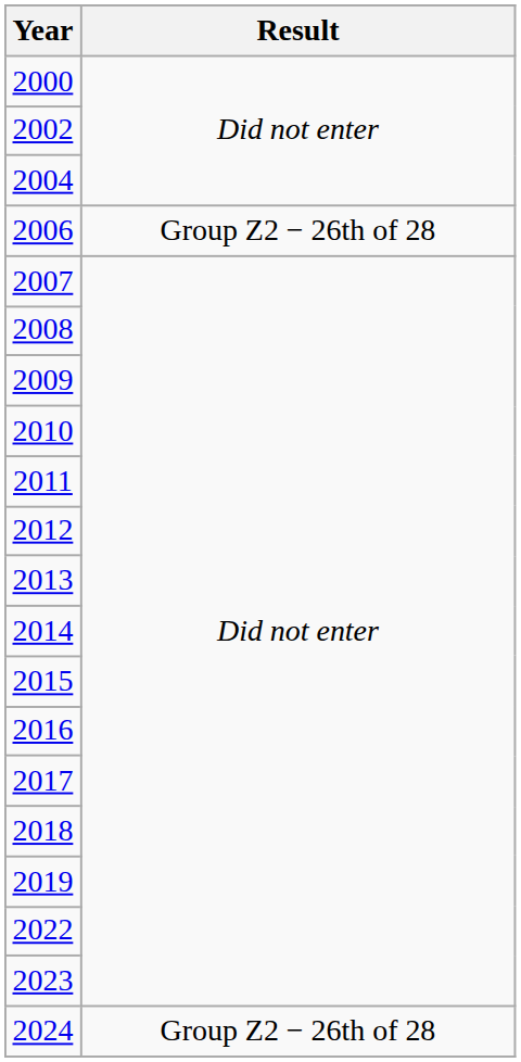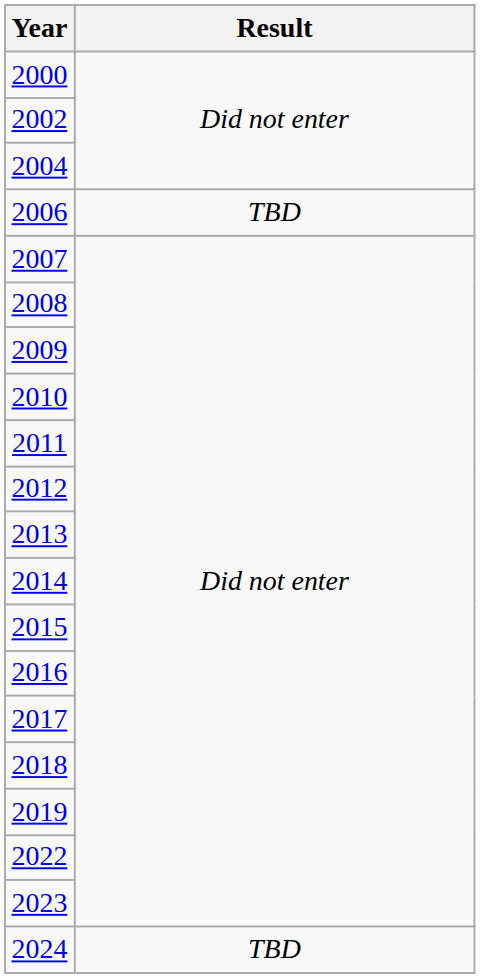2006 | Result: Group Z2 − 26th of 28 -> TBD
2024 | Result: Group Z2 − 26th of 28 -> TBD
